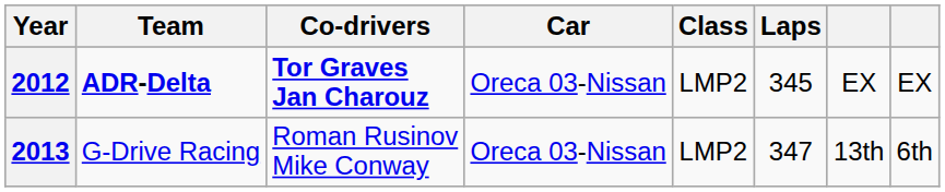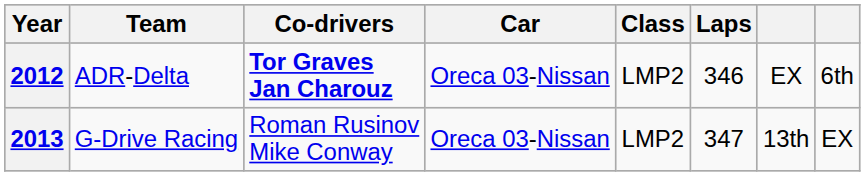2012 | Team: bold -> normal
2012 | Laps: 345 -> 346
2012 | column 8: EX -> 6th
2013 | column 8: 6th -> EX
